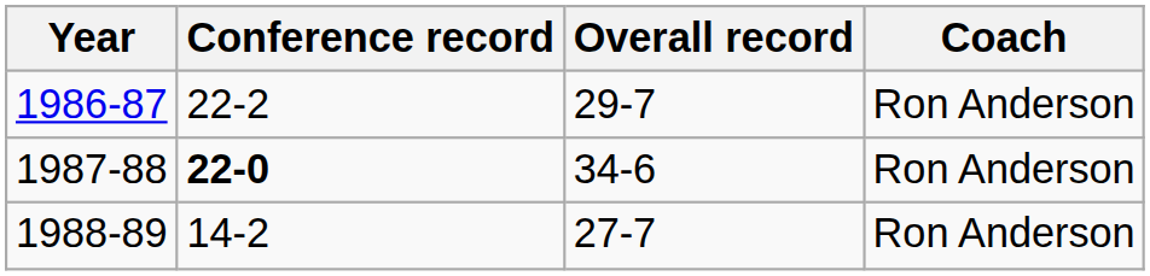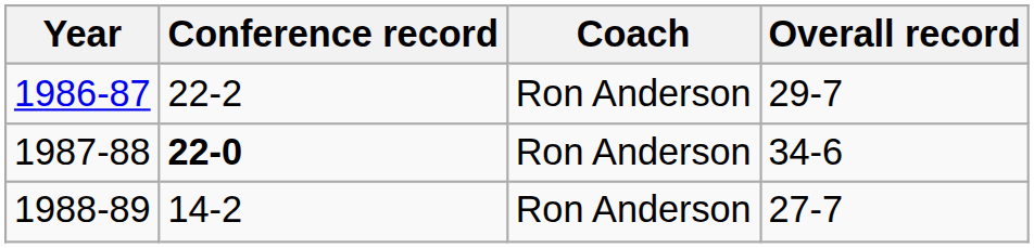columns swapped: Overall record <-> Coach
